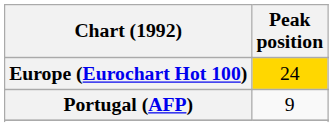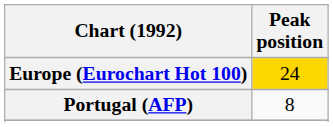Portugal (AFP) | Peak position: 9 -> 8
